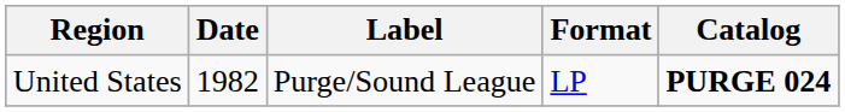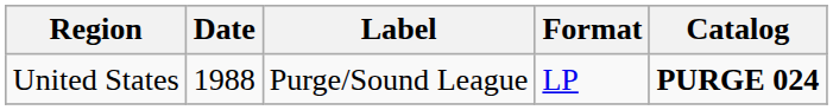United States | Date: 1982 -> 1988
